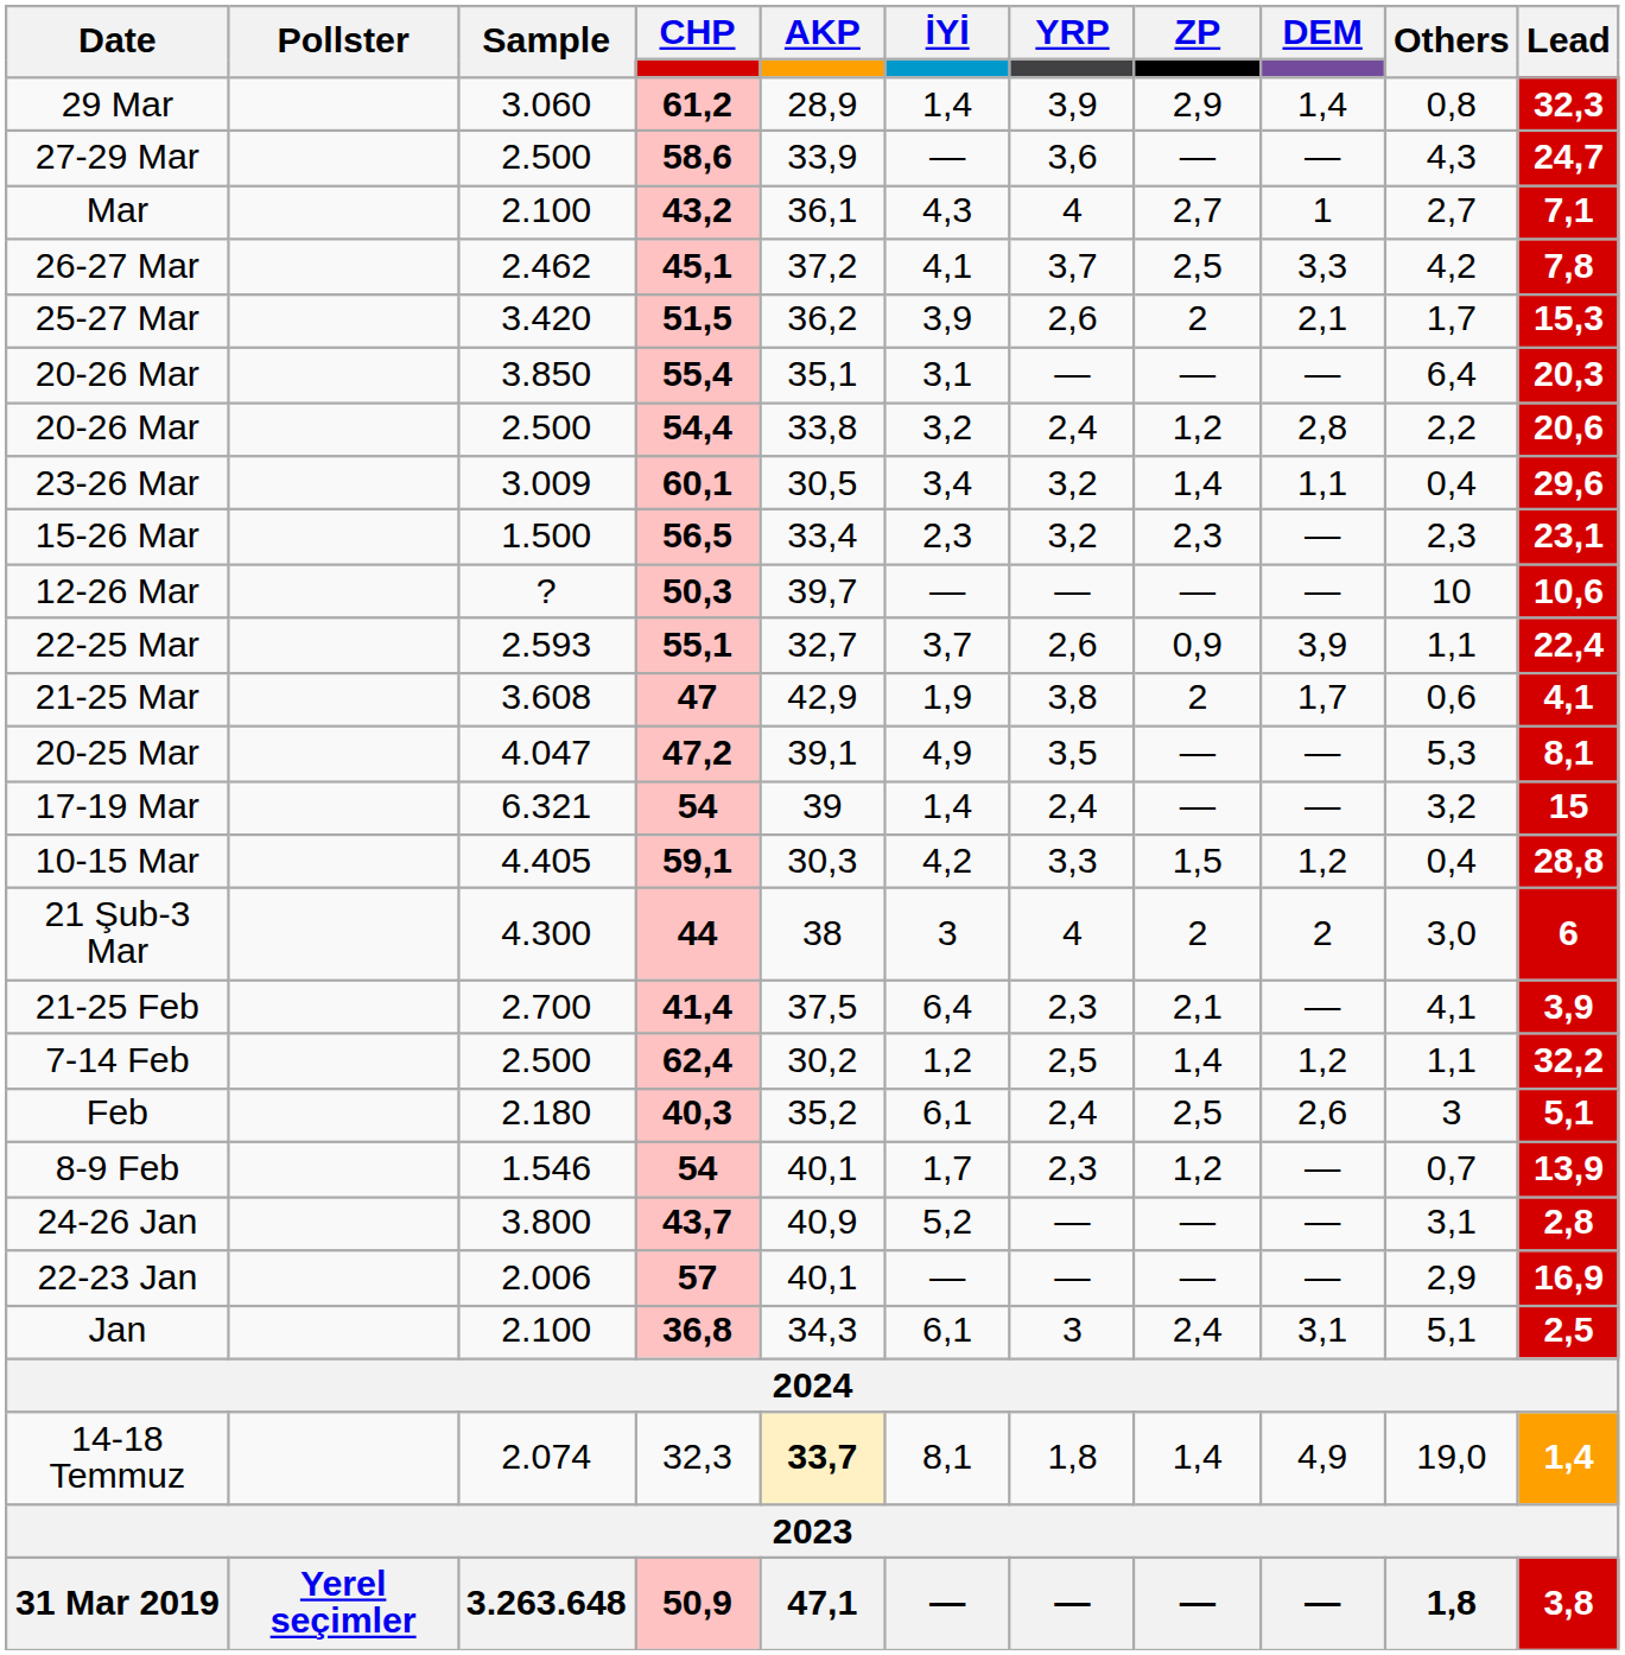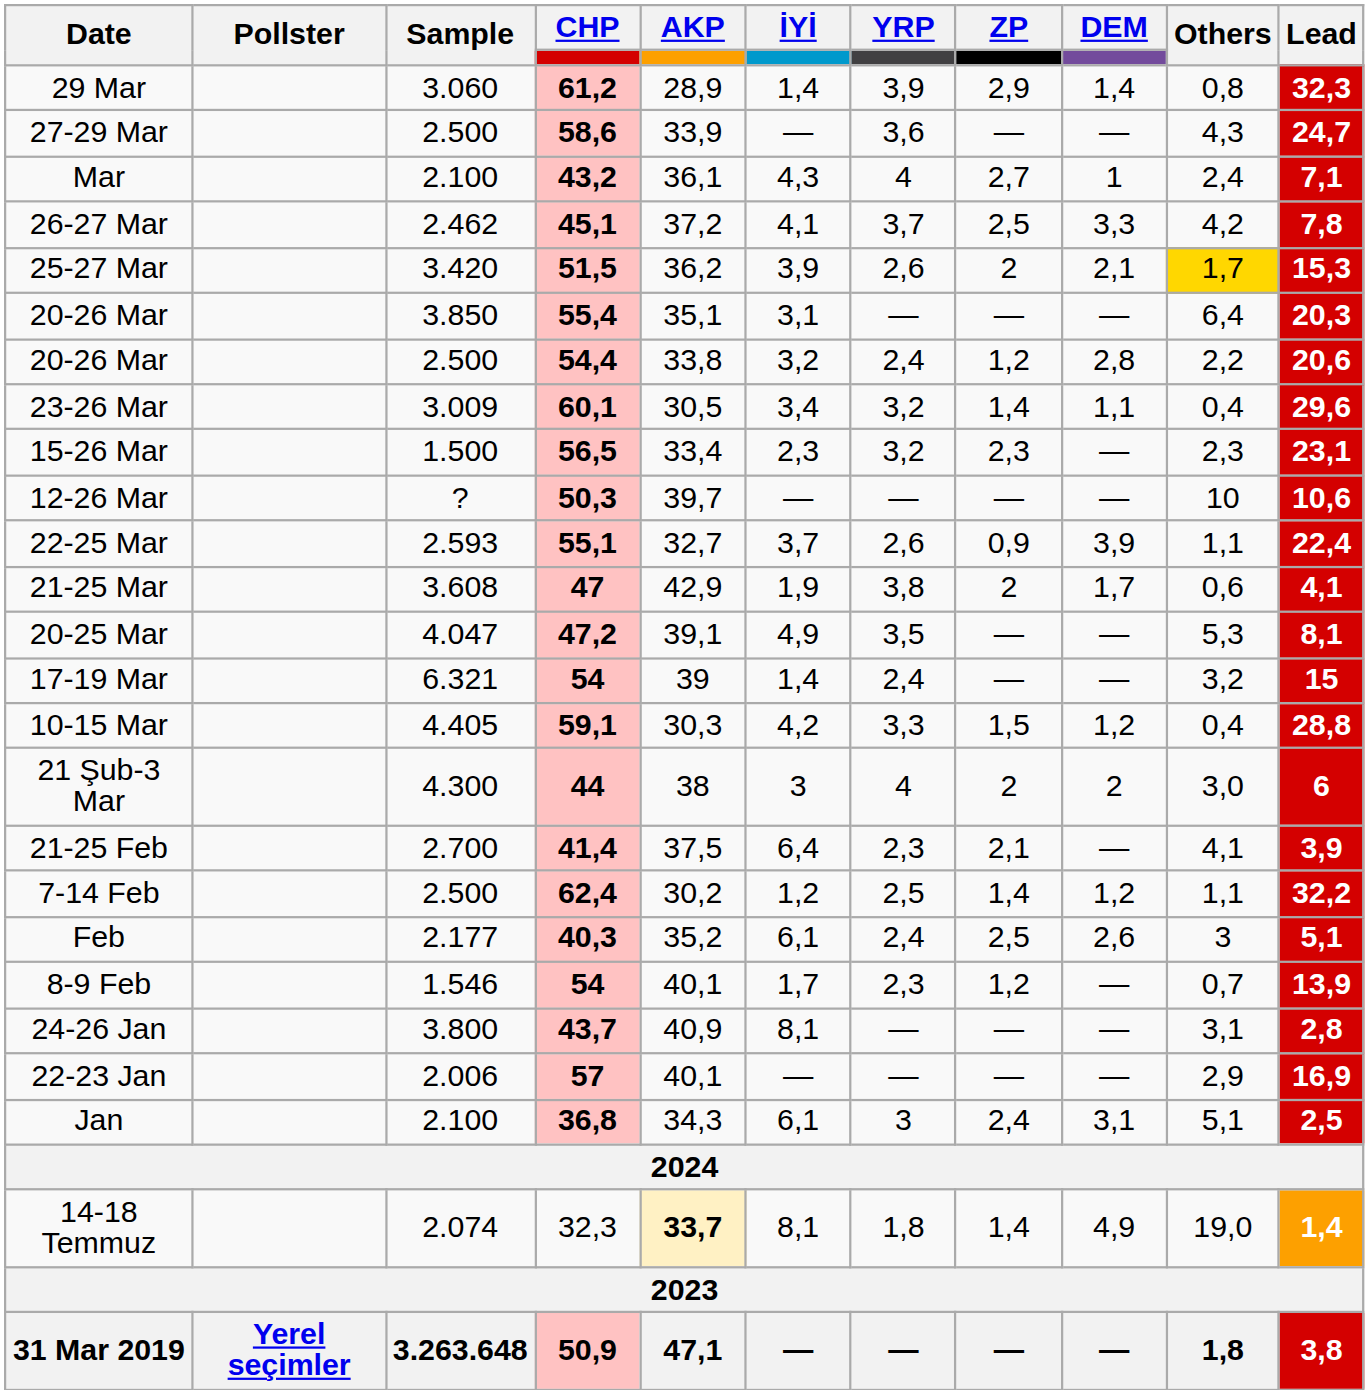Mar | Others: 2,7 -> 2,4
25-27 Mar | Others: no background -> gold background
Feb | Sample: 2.180 -> 2.177
24-26 Jan | İYİ: 5,2 -> 8,1
